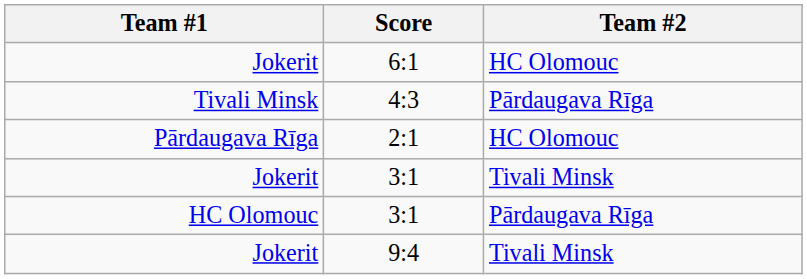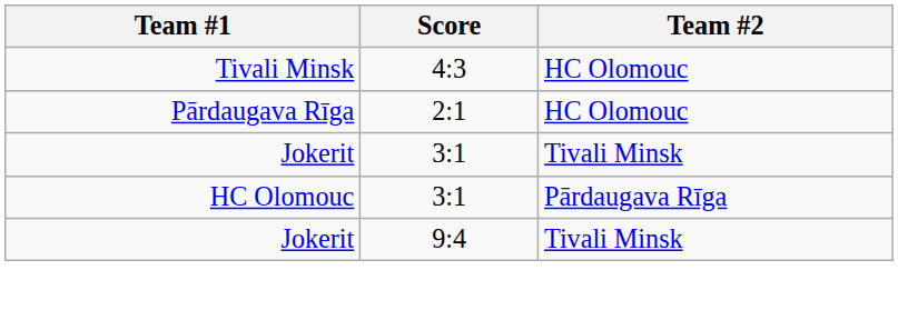- row: Jokerit | 6:1 | HC Olomouc
4:3 | Team #2: Pārdaugava Rīga -> HC Olomouc
